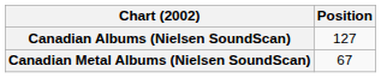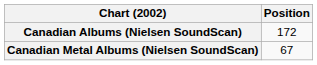Canadian Albums (Nielsen SoundScan) | Position: 127 -> 172
